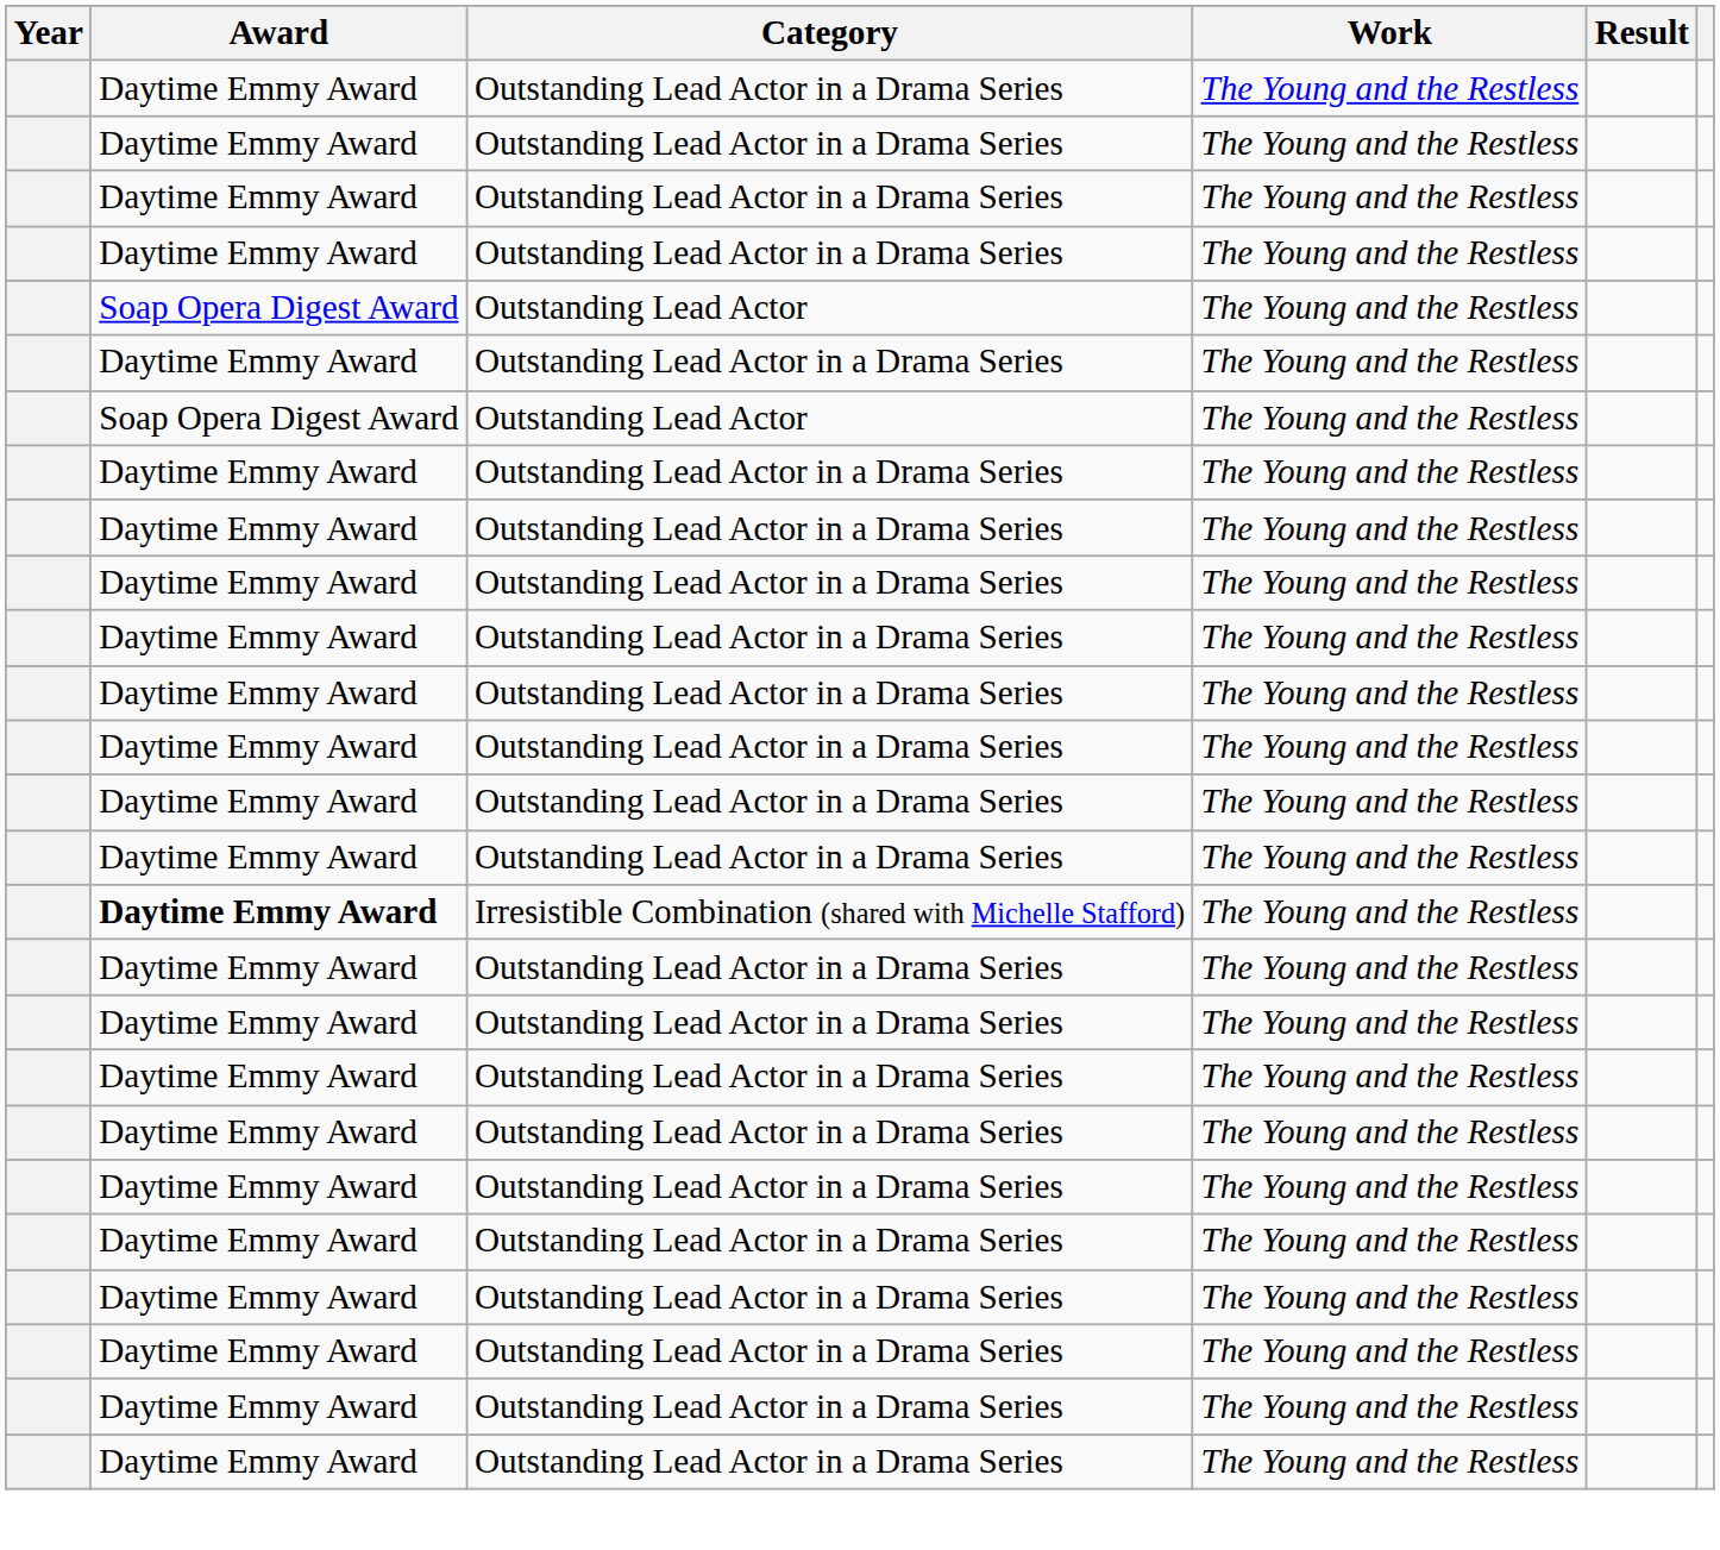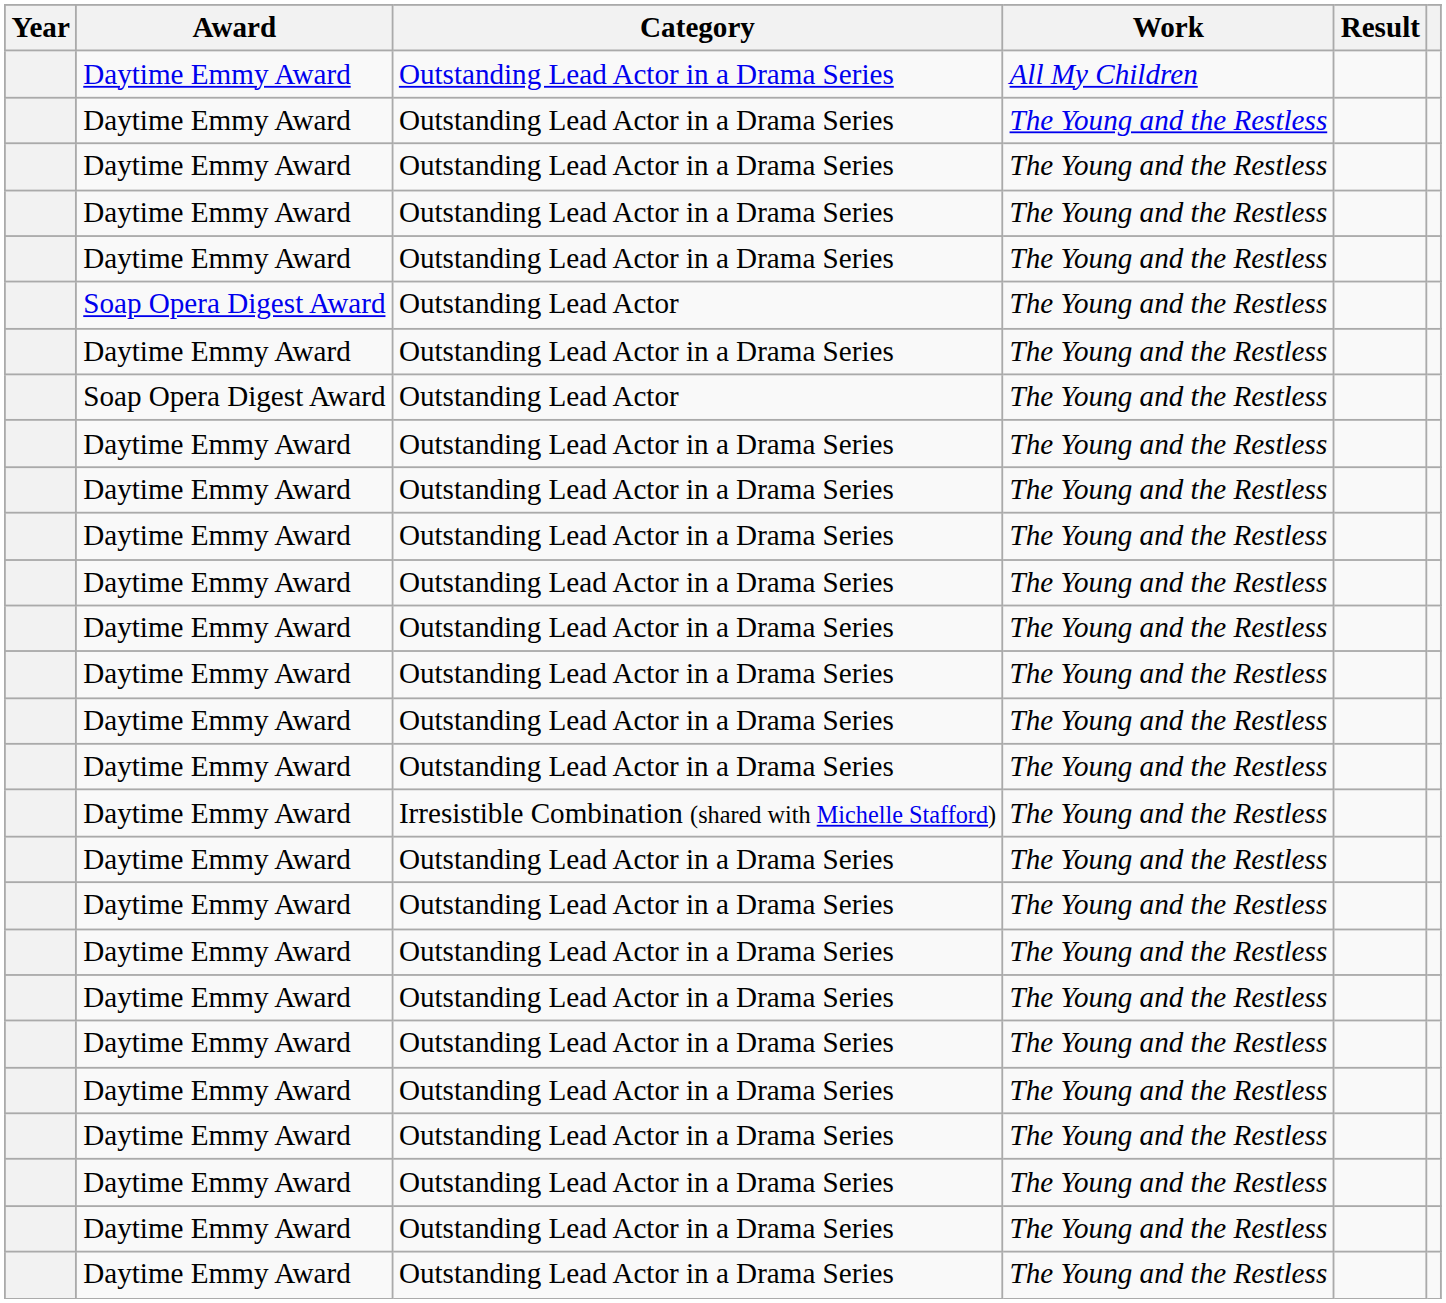+ row: Daytime Emmy Award | Outstanding Lead Actor in a Drama Series | All My Children
Irresistible Combination (shared with Michelle Stafford) | Award: bold -> normal
